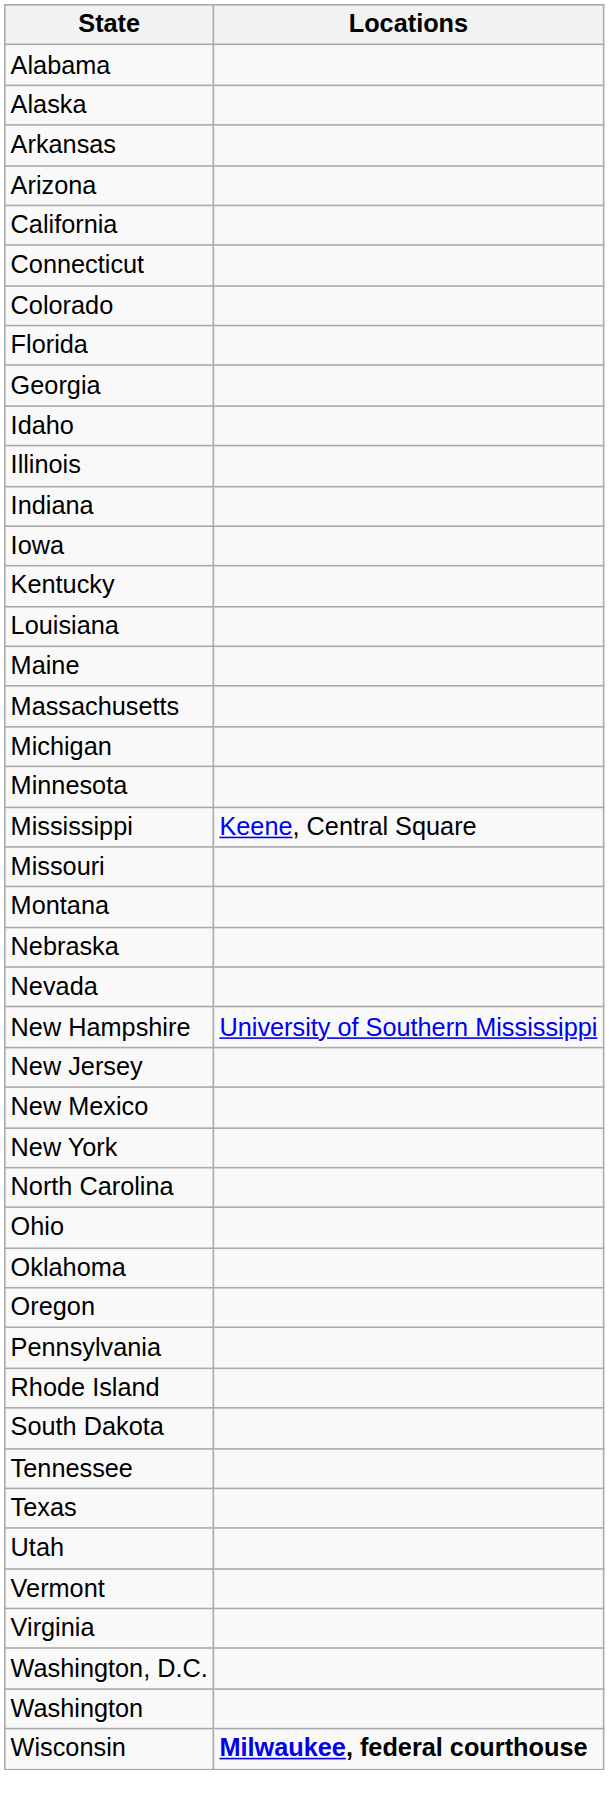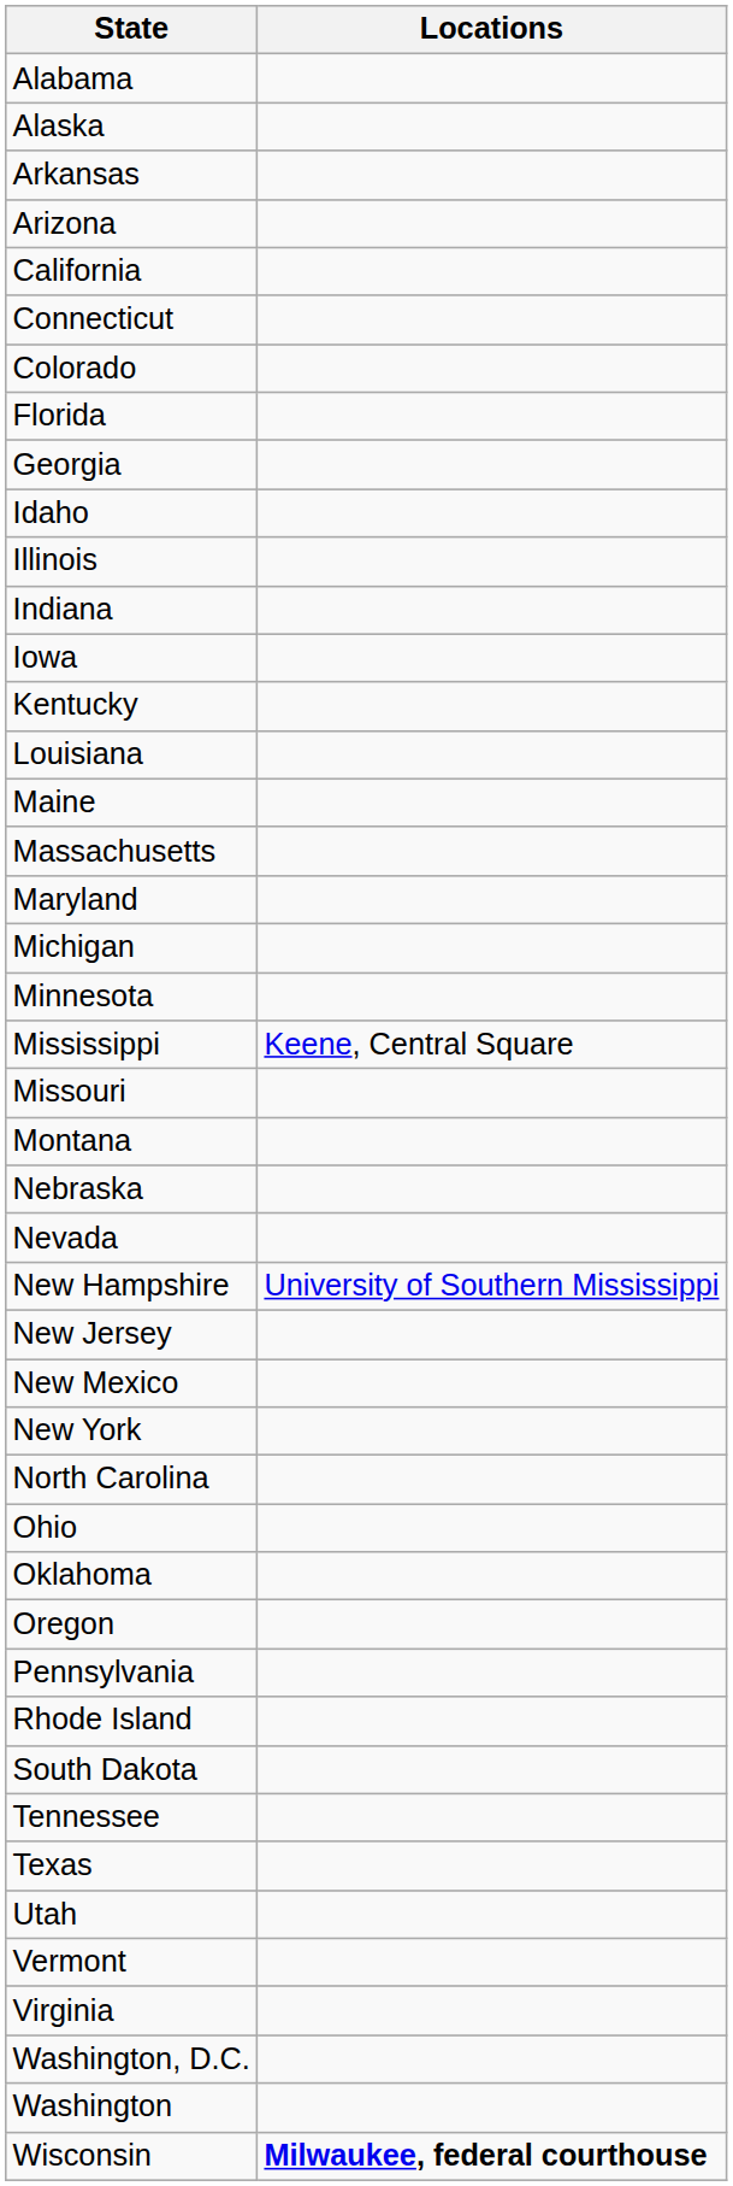+ row: Maryland
